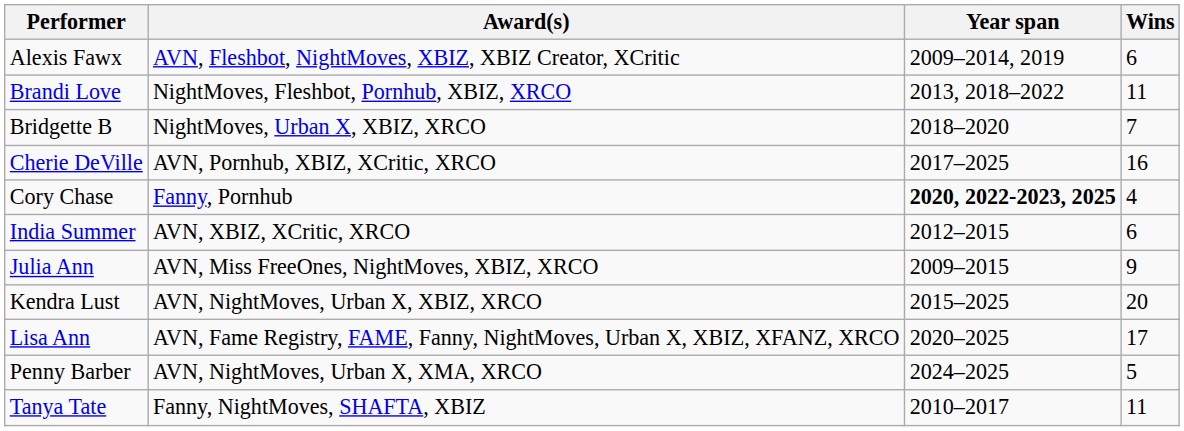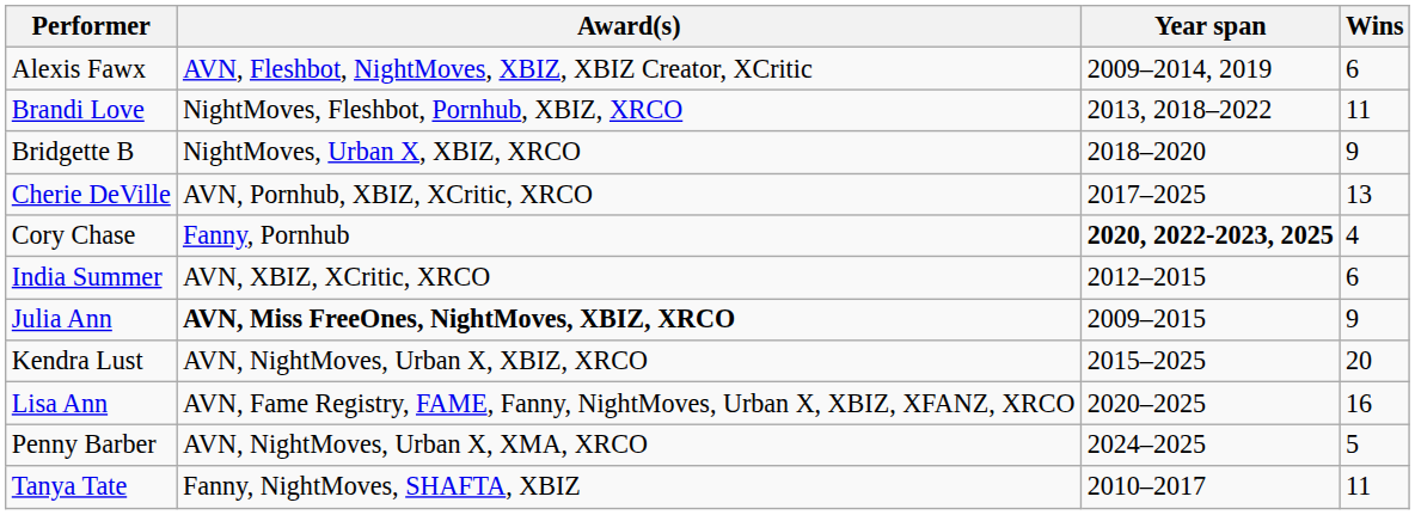Bridgette B | Wins: 7 -> 9
Cherie DeVille | Wins: 16 -> 13
Julia Ann | Award(s): normal -> bold
Lisa Ann | Wins: 17 -> 16
